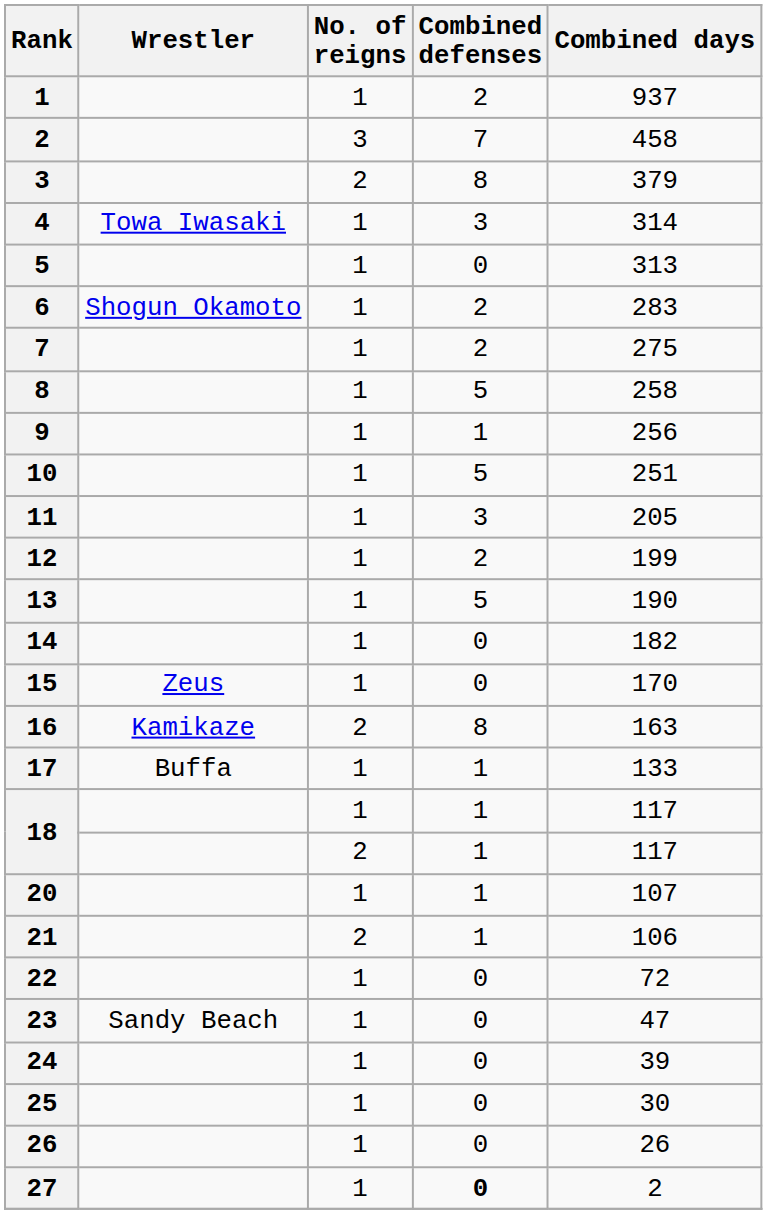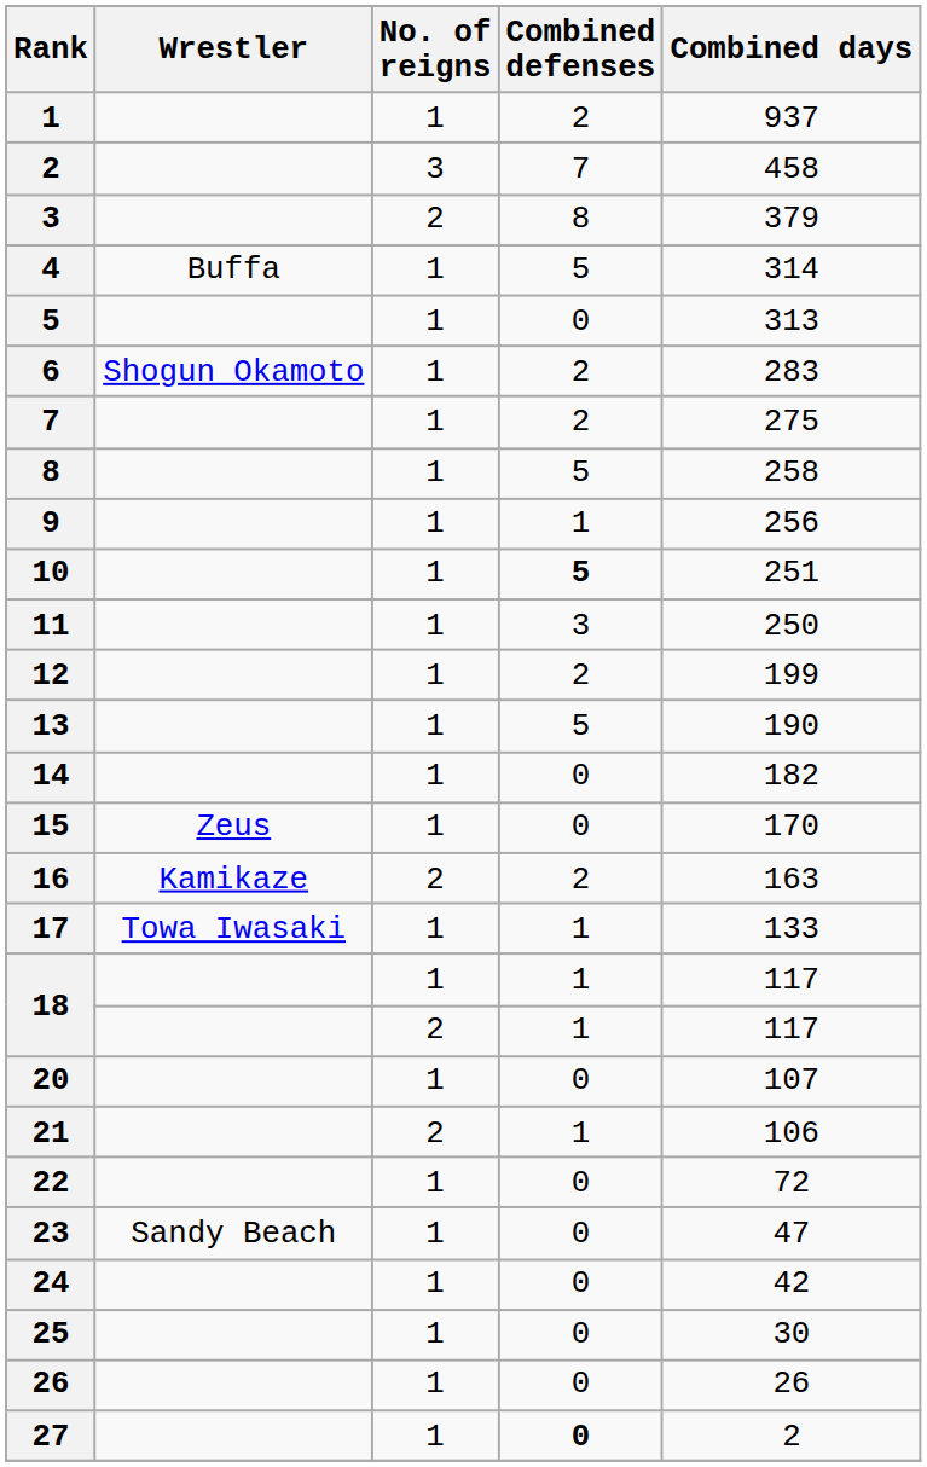4 | Wrestler: Towa Iwasaki -> Buffa
4 | Combined defenses: 3 -> 5
10 | Combined defenses: normal -> bold
11 | Combined days: 205 -> 250
16 | Combined defenses: 8 -> 2
17 | Wrestler: Buffa -> Towa Iwasaki
20 | Combined defenses: 1 -> 0
24 | Combined days: 39 -> 42
